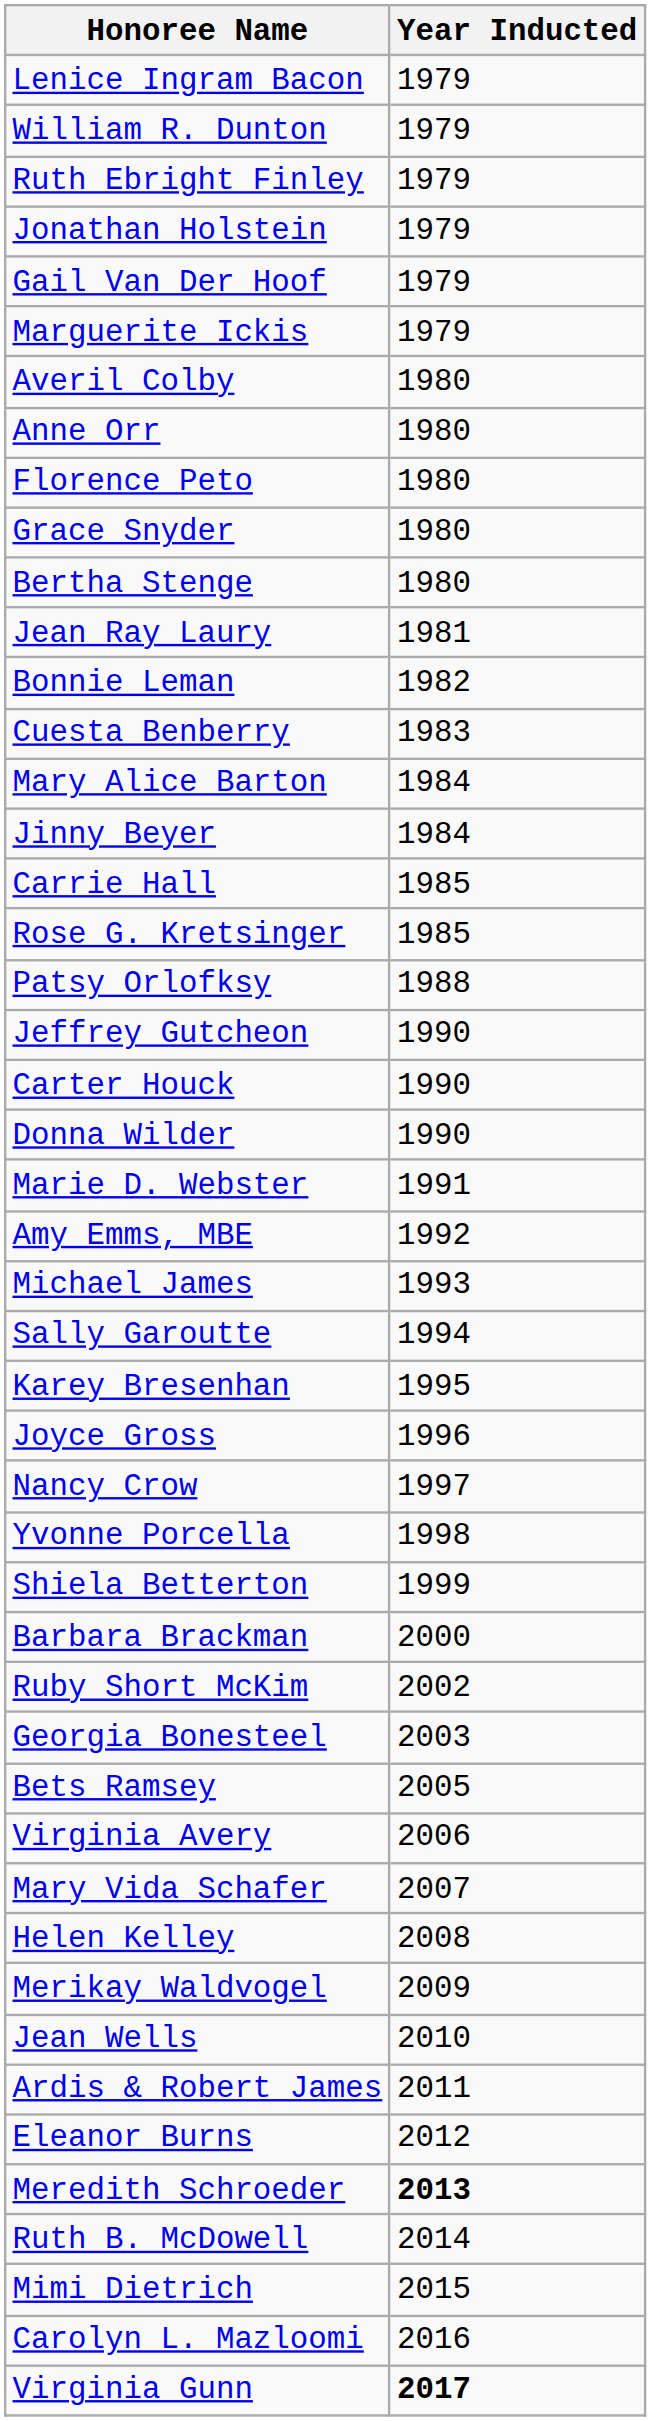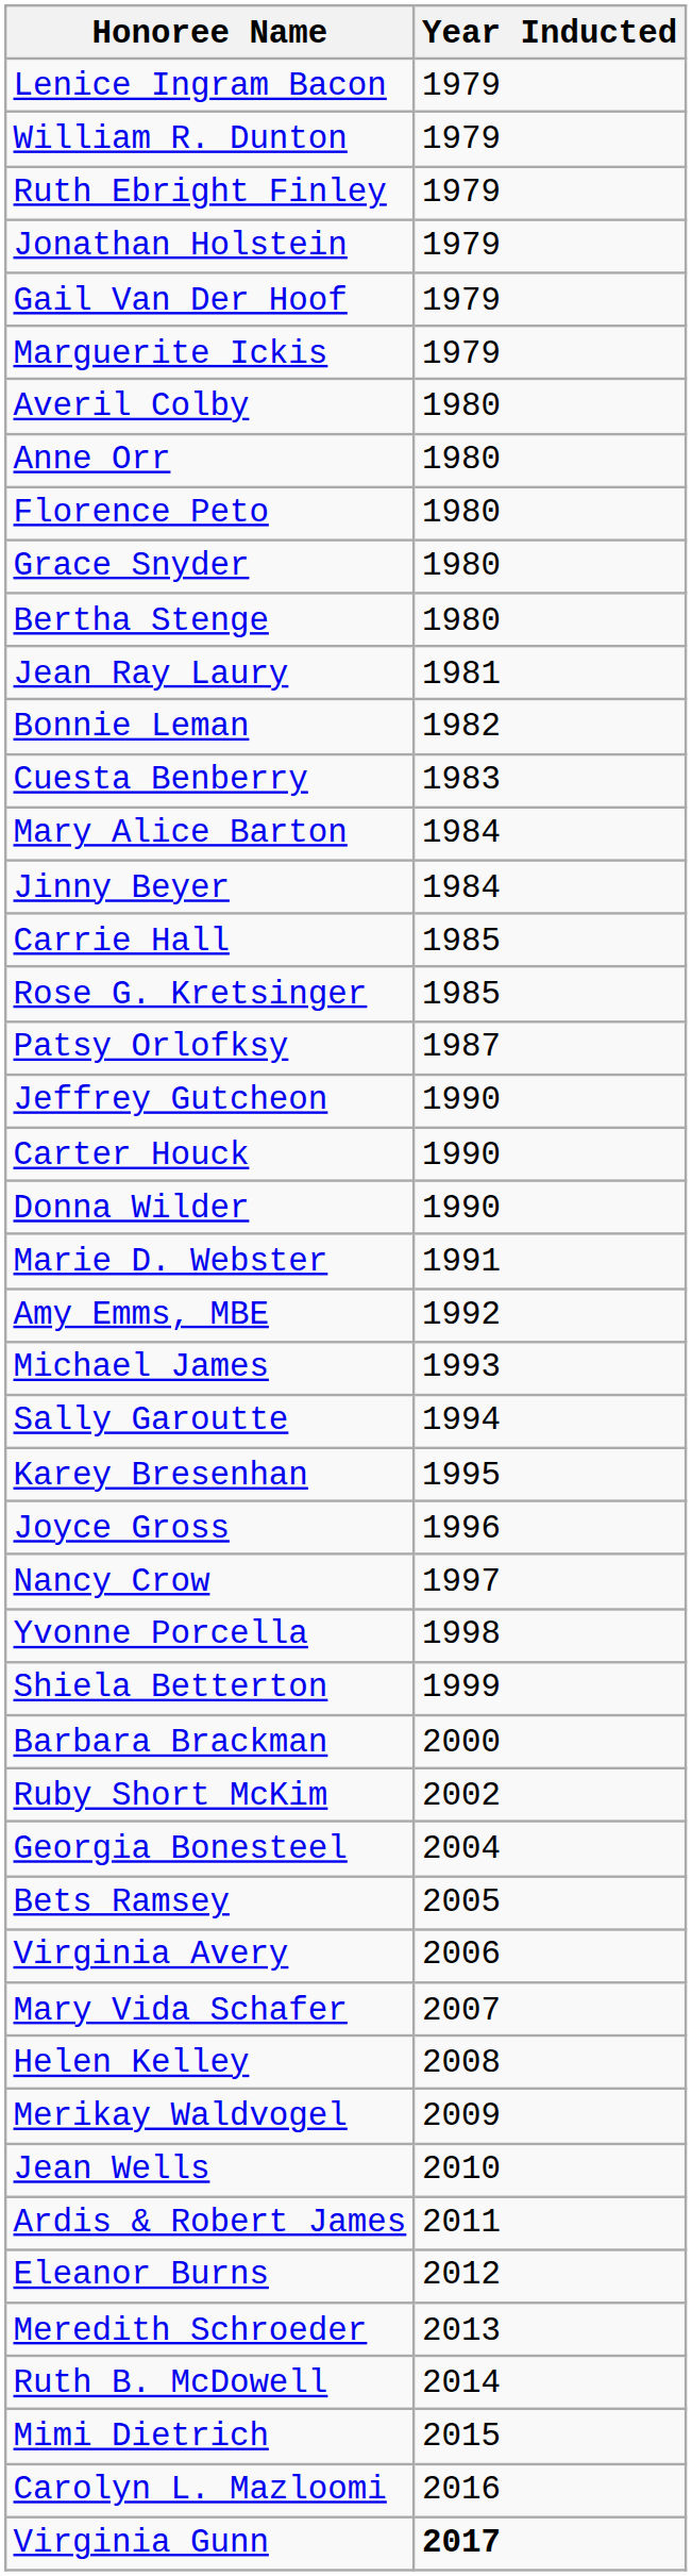Patsy Orlofksy | Year Inducted: 1988 -> 1987
Georgia Bonesteel | Year Inducted: 2003 -> 2004
Meredith Schroeder | Year Inducted: bold -> normal
